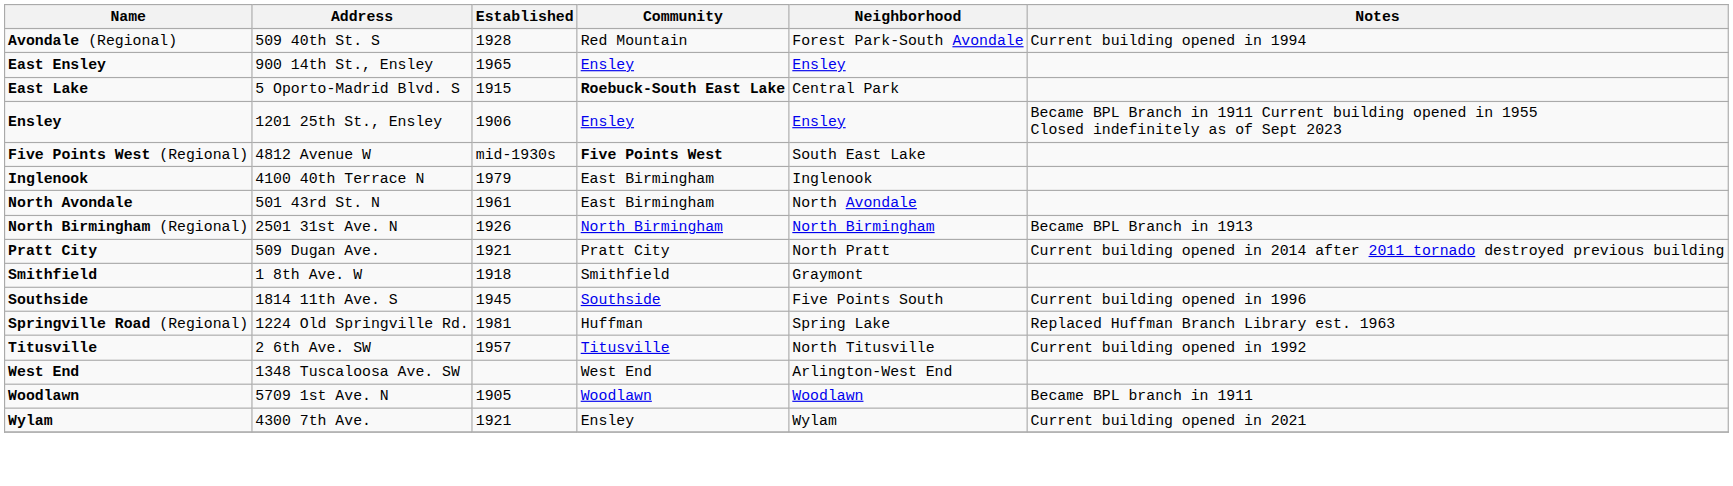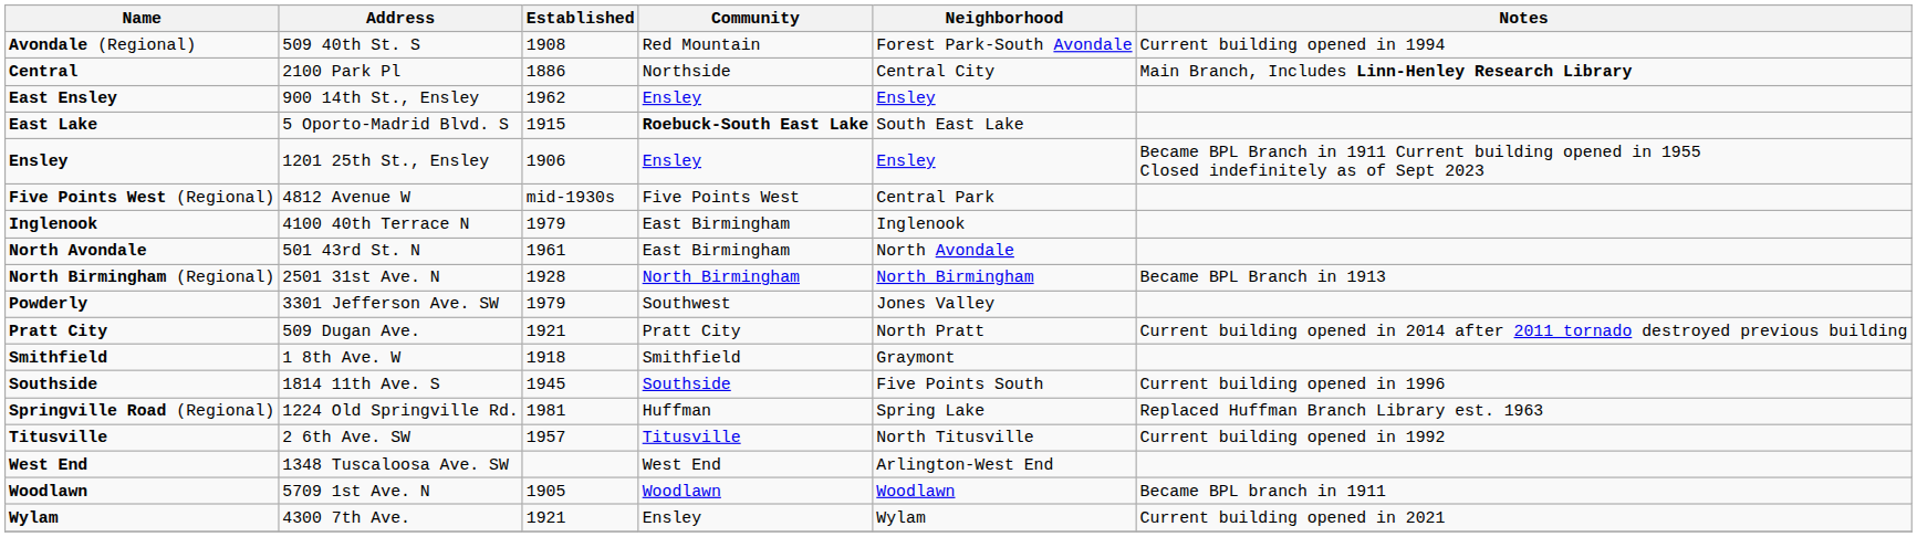Avondale (Regional) | Established: 1928 -> 1908
+ row: Central | 2100 Park Pl | 1886 | Northside | Central City | Main Branch, Includes Linn-Henley Research Library
East Ensley | Established: 1965 -> 1962
East Lake | Neighborhood: Central Park -> South East Lake
Five Points West (Regional) | Community: bold -> normal
Five Points West (Regional) | Neighborhood: South East Lake -> Central Park
North Birmingham (Regional) | Established: 1926 -> 1928
+ row: Powderly | 3301 Jefferson Ave. SW | 1979 | Southwest | Jones Valley
